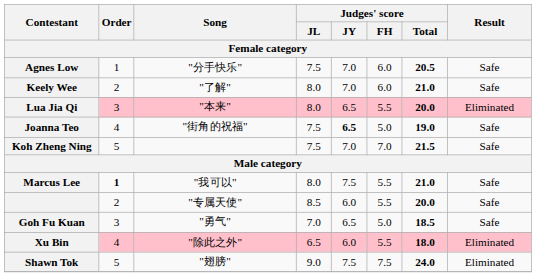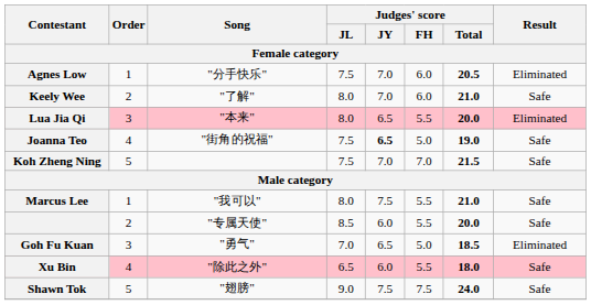Agnes Low | Result: Safe -> Eliminated
Marcus Lee | Order: bold -> normal
Goh Fu Kuan | Result: Safe -> Eliminated
Xu Bin | Result: Eliminated -> Safe
Shawn Tok | Result: Eliminated -> Safe
